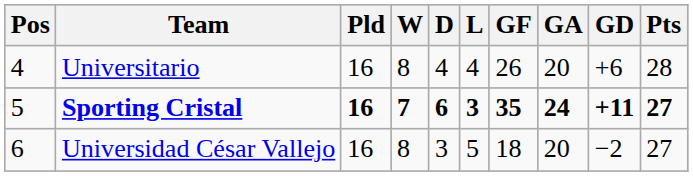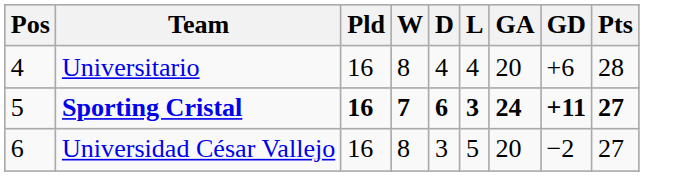- column: GF | 26 | 35 | 18
